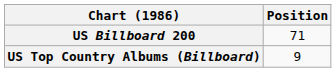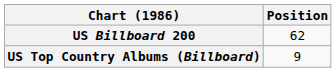US Billboard 200 | Position: 71 -> 62
